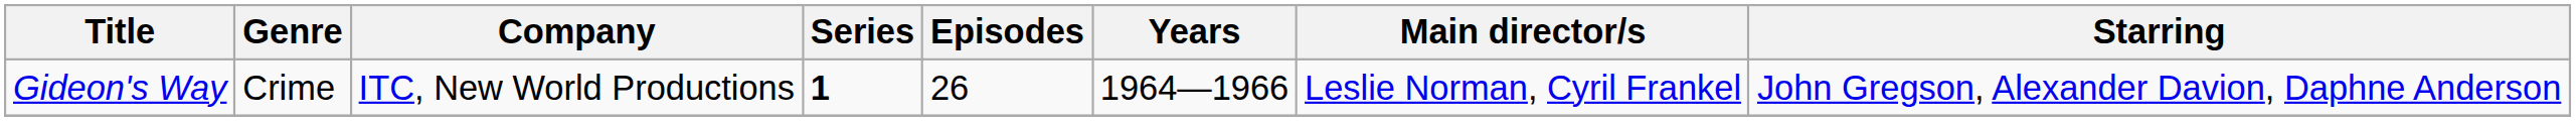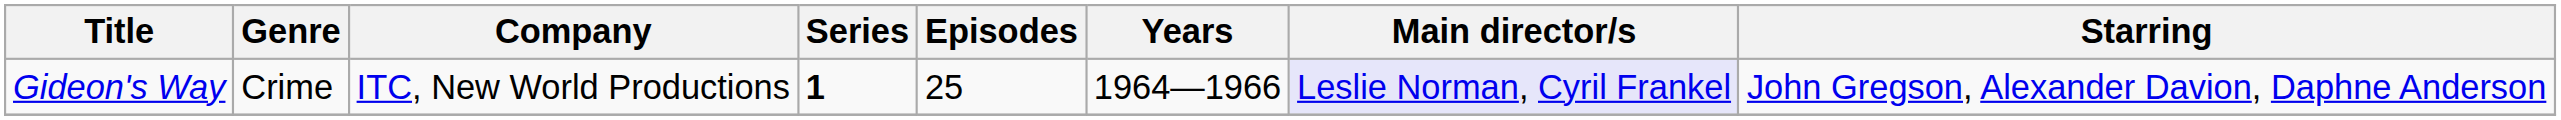Gideon's Way | Episodes: 26 -> 25
Gideon's Way | Main director/s: no background -> lavender background
